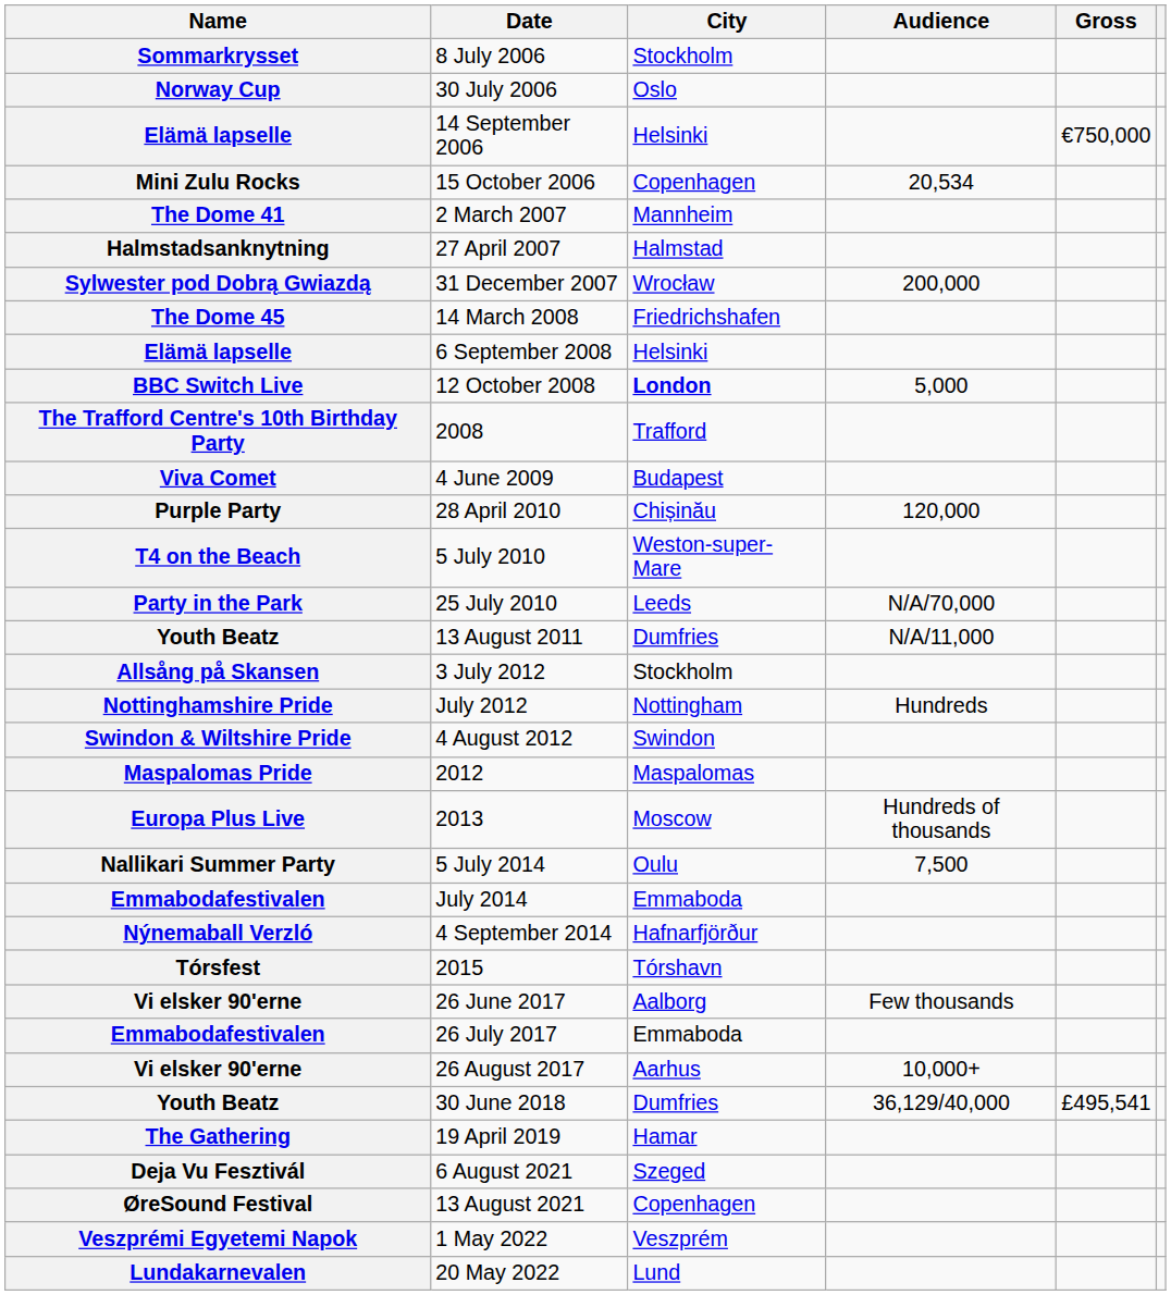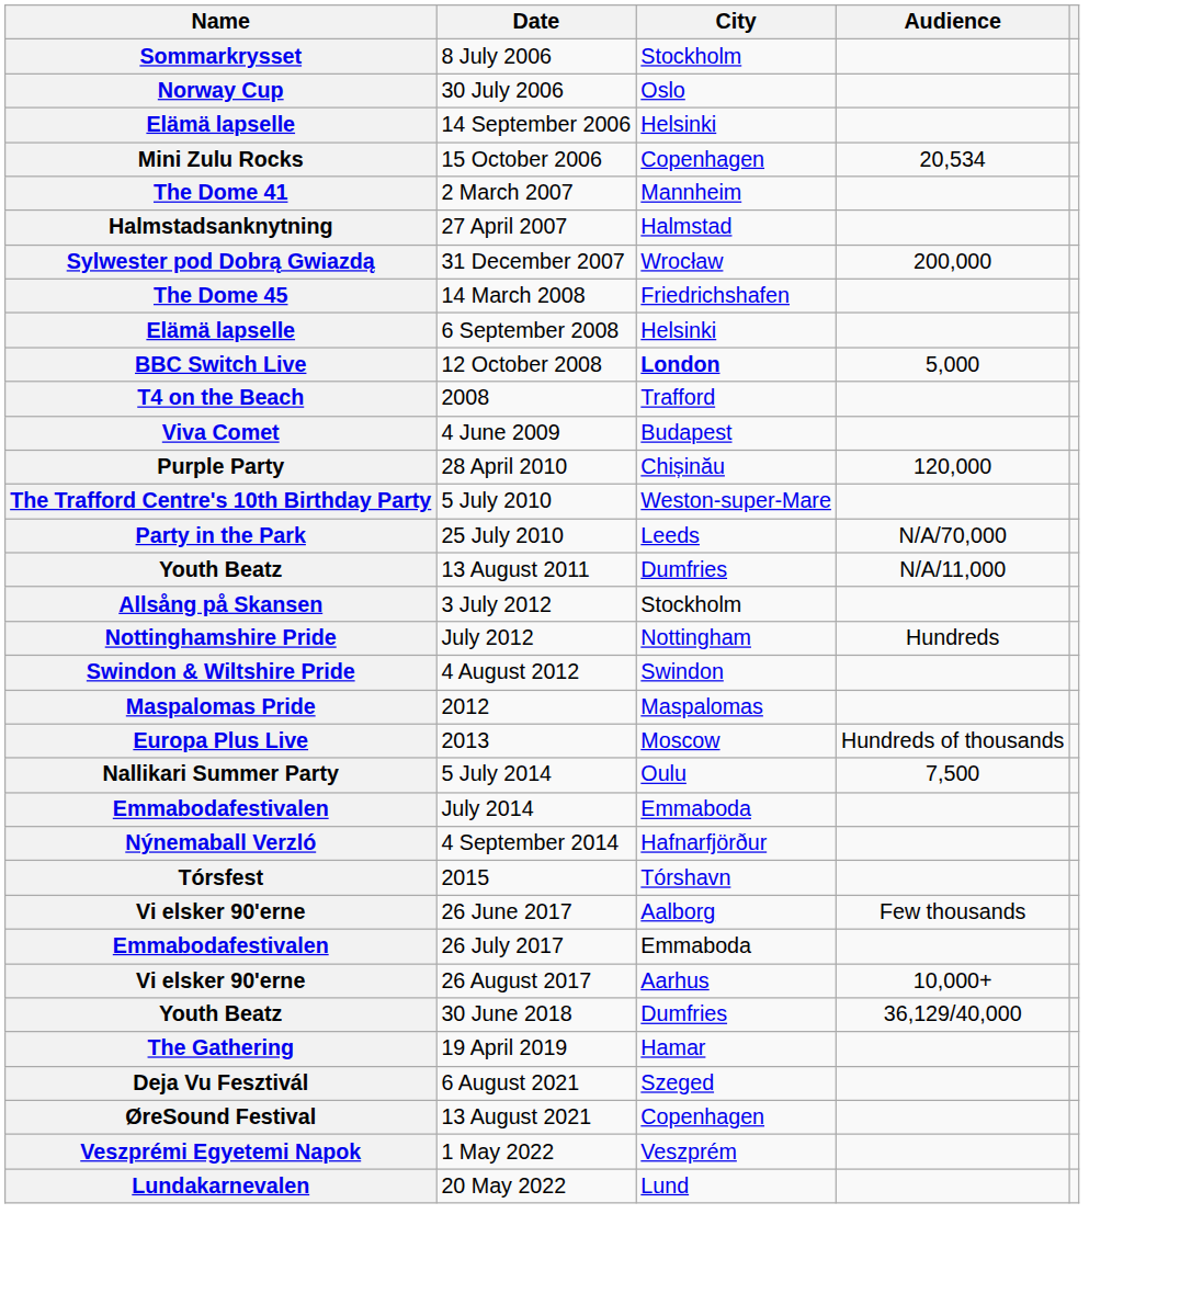- column: Gross | €750,000 | £495,541
2008 | Name: The Trafford Centre's 10th Birthday Party -> T4 on the Beach
5 July 2010 | Name: T4 on the Beach -> The Trafford Centre's 10th Birthday Party
